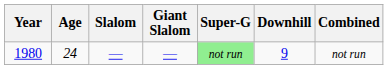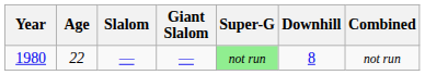1980 | Age: 24 -> 22
1980 | Downhill: 9 -> 8
